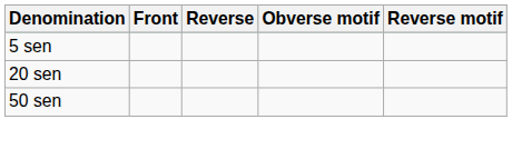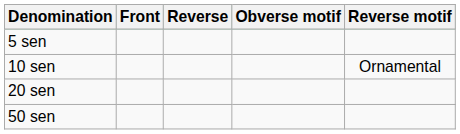+ row: 10 sen | Ornamental
